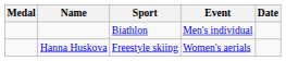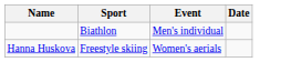- column: Medal
